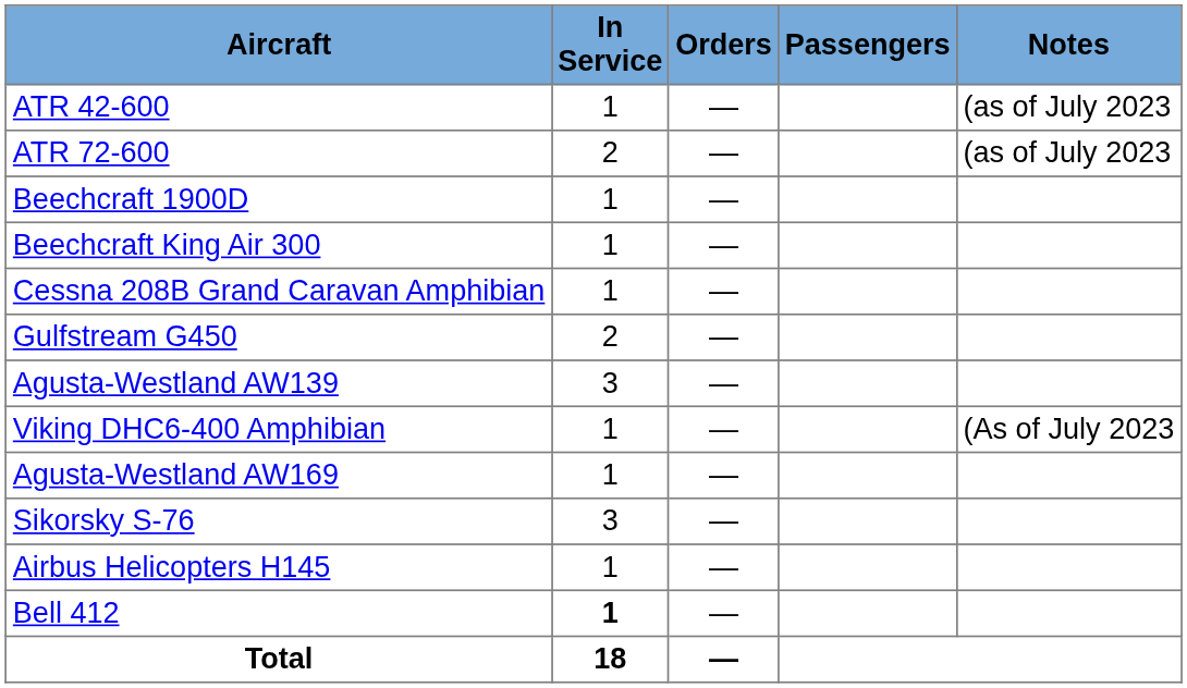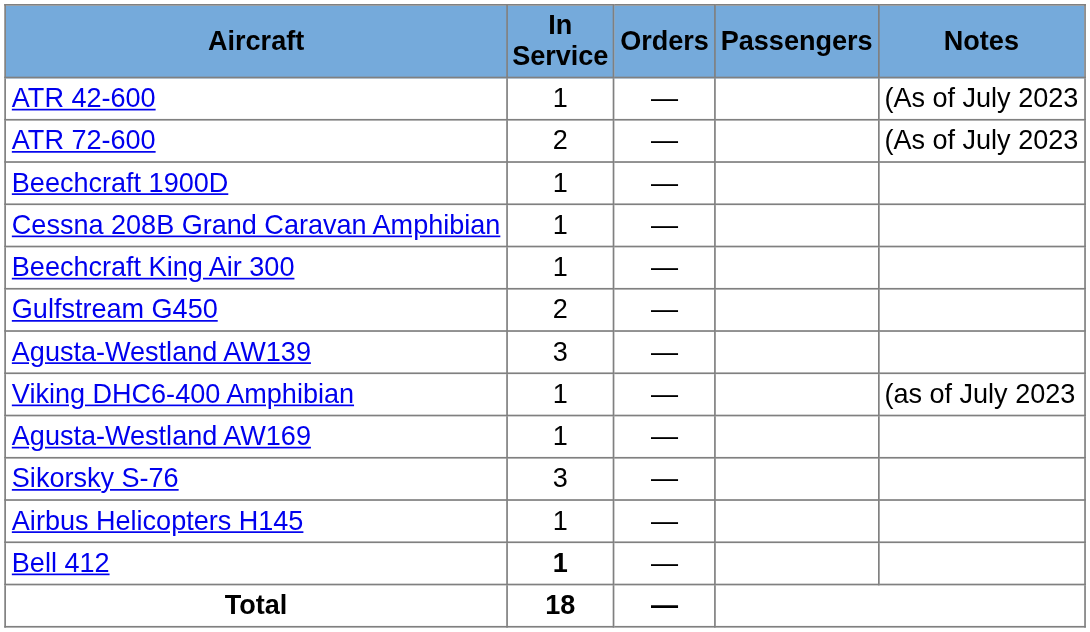ATR 42-600 | Notes: (as of July 2023 -> (As of July 2023
ATR 72-600 | Notes: (as of July 2023 -> (As of July 2023
rows swapped: Beechcraft King Air 300 <-> Cessna 208B Grand Caravan Amphibian
Viking DHC6-400 Amphibian | Notes: (As of July 2023 -> (as of July 2023
